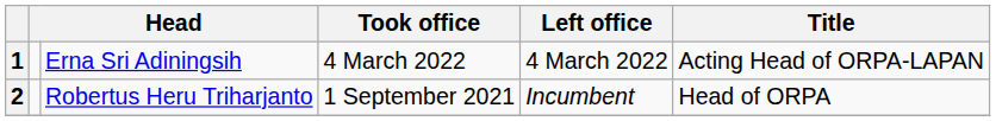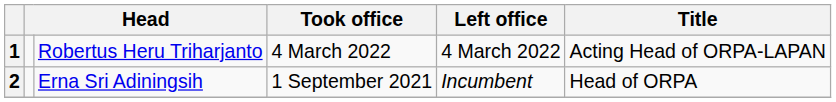1 | column 3: Erna Sri Adiningsih -> Robertus Heru Triharjanto
2 | column 3: Robertus Heru Triharjanto -> Erna Sri Adiningsih
